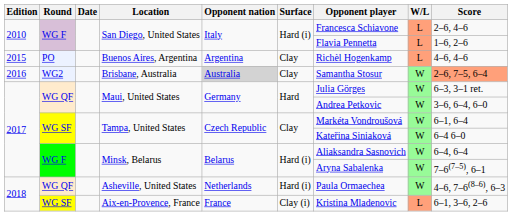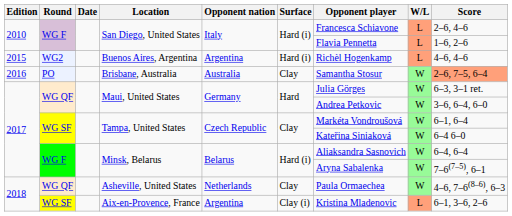Buenos Aires, Argentina | Round: PO -> WG2
Buenos Aires, Argentina | Surface: Clay -> Hard (i)
Brisbane, Australia | Round: WG2 -> PO
Brisbane, Australia | Opponent nation: lightgrey background -> no background
Asheville, United States | Surface: Hard (i) -> Clay
Aix-en-Provence, France | Opponent nation: France -> Argentina
